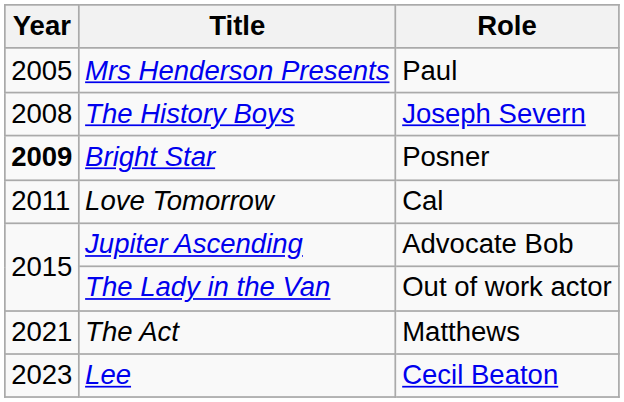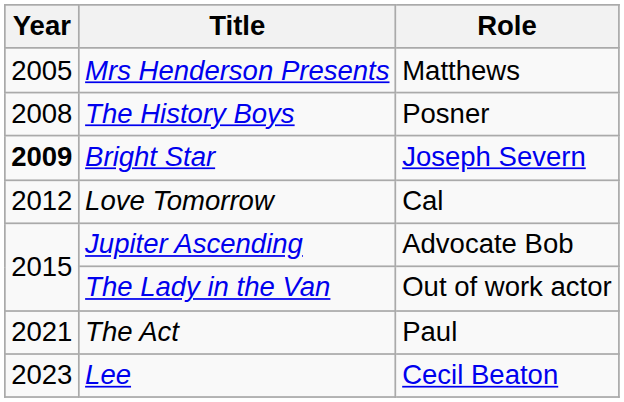Mrs Henderson Presents | Role: Paul -> Matthews
The History Boys | Role: Joseph Severn -> Posner
Bright Star | Role: Posner -> Joseph Severn
Love Tomorrow | Year: 2011 -> 2012
The Act | Role: Matthews -> Paul
